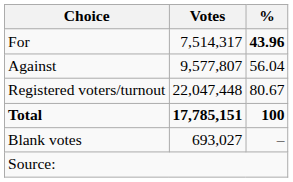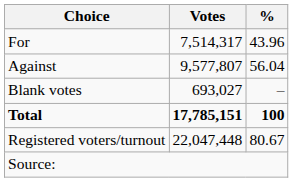For | %: bold -> normal
rows swapped: Blank votes <-> Registered voters/turnout
